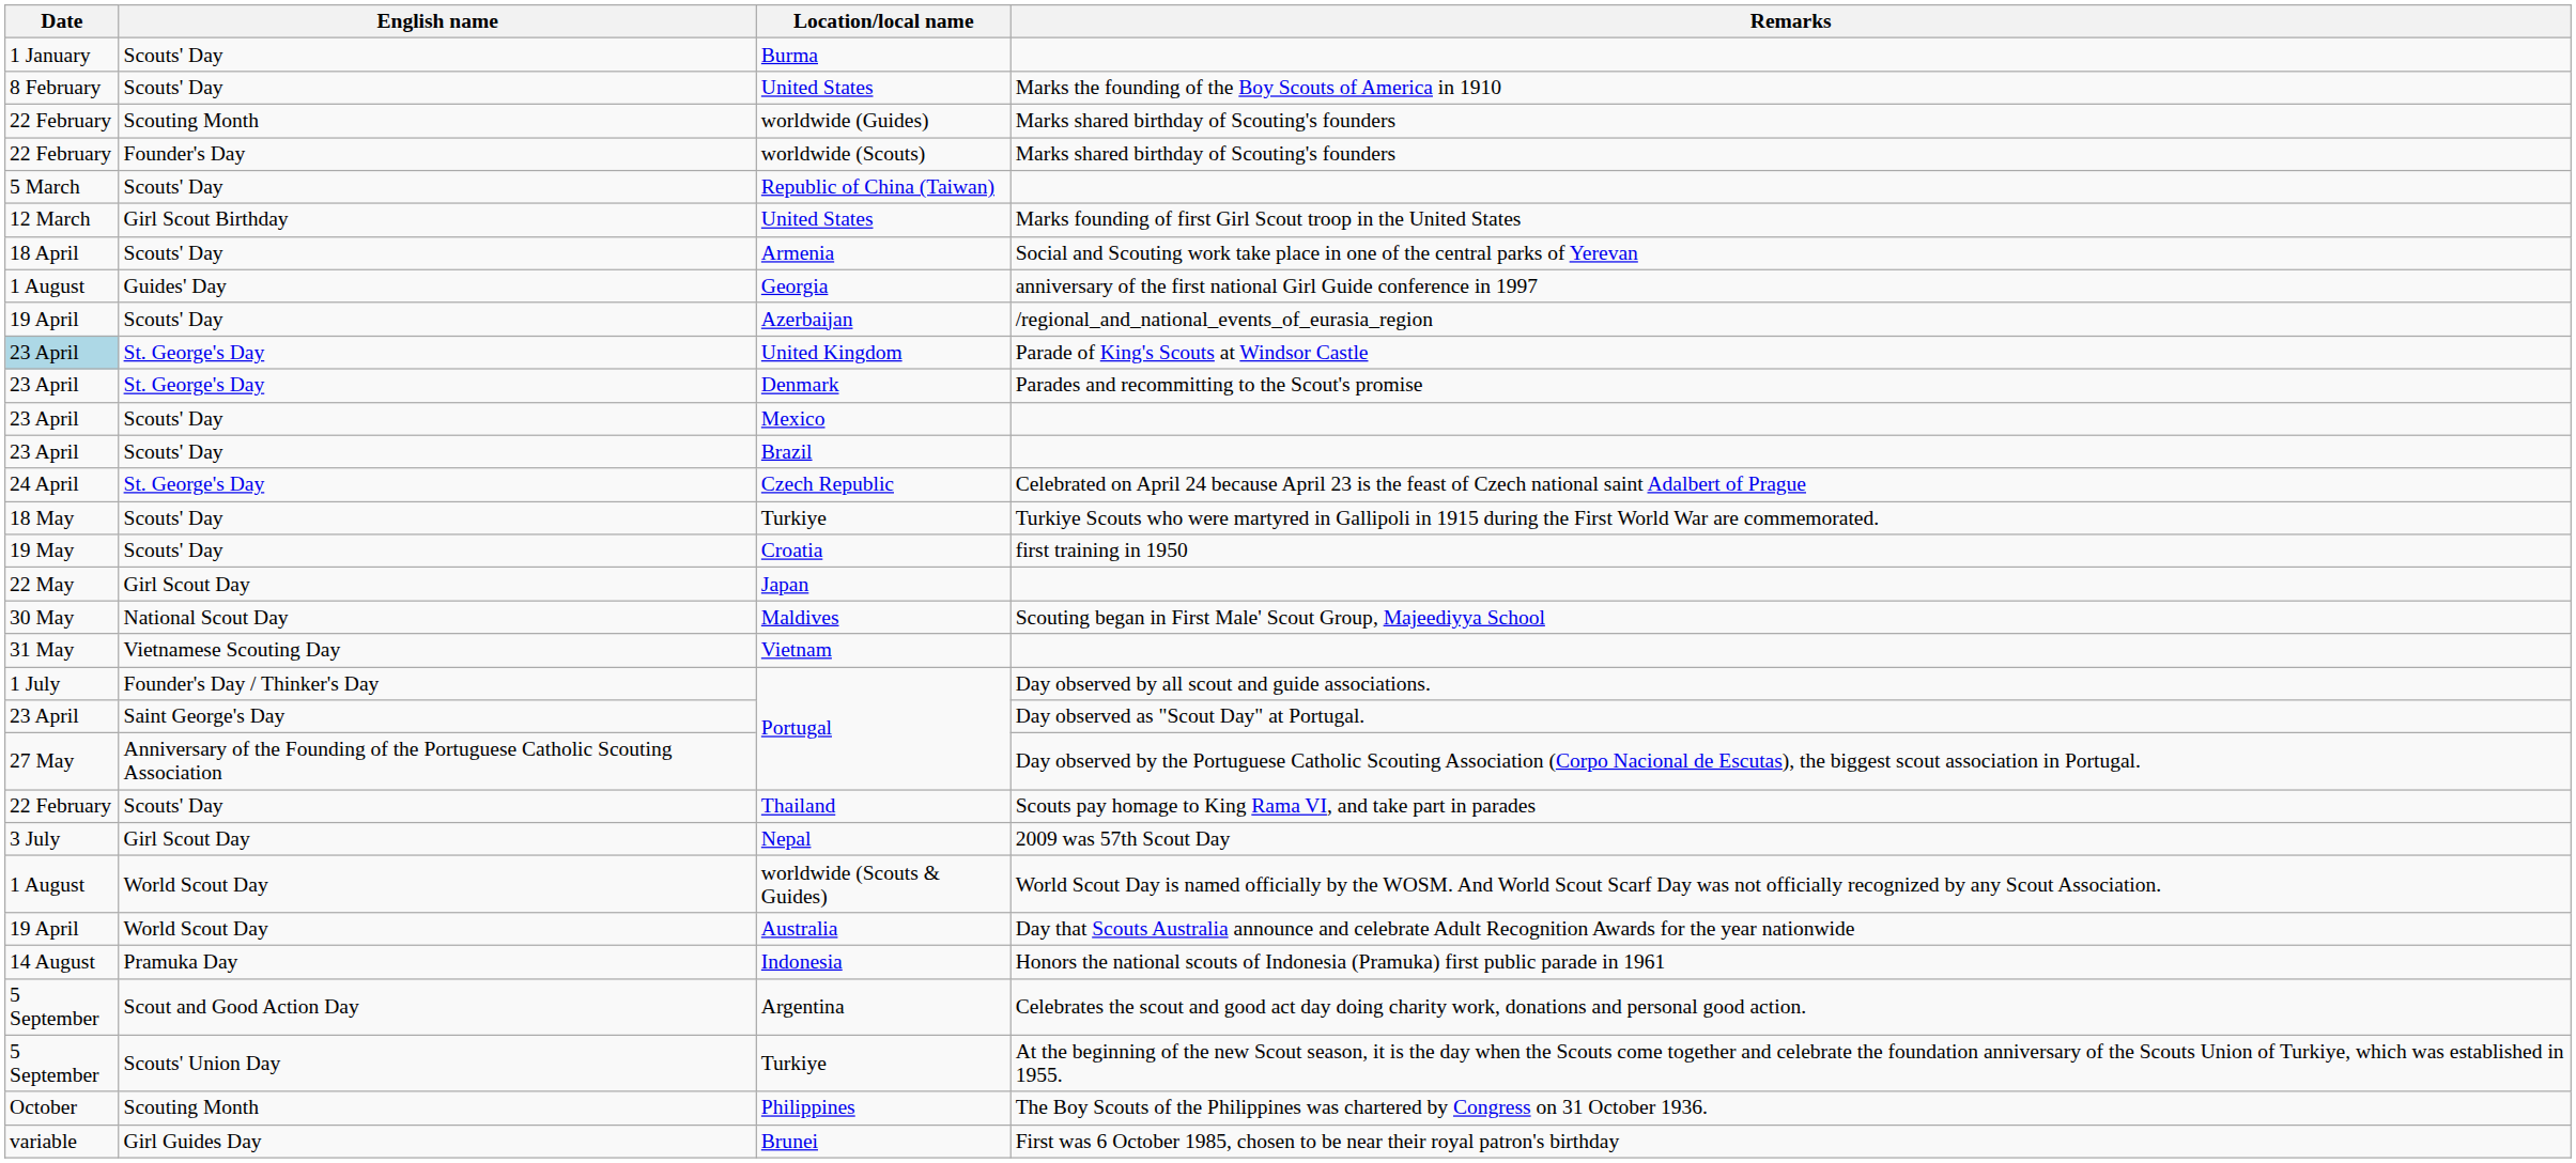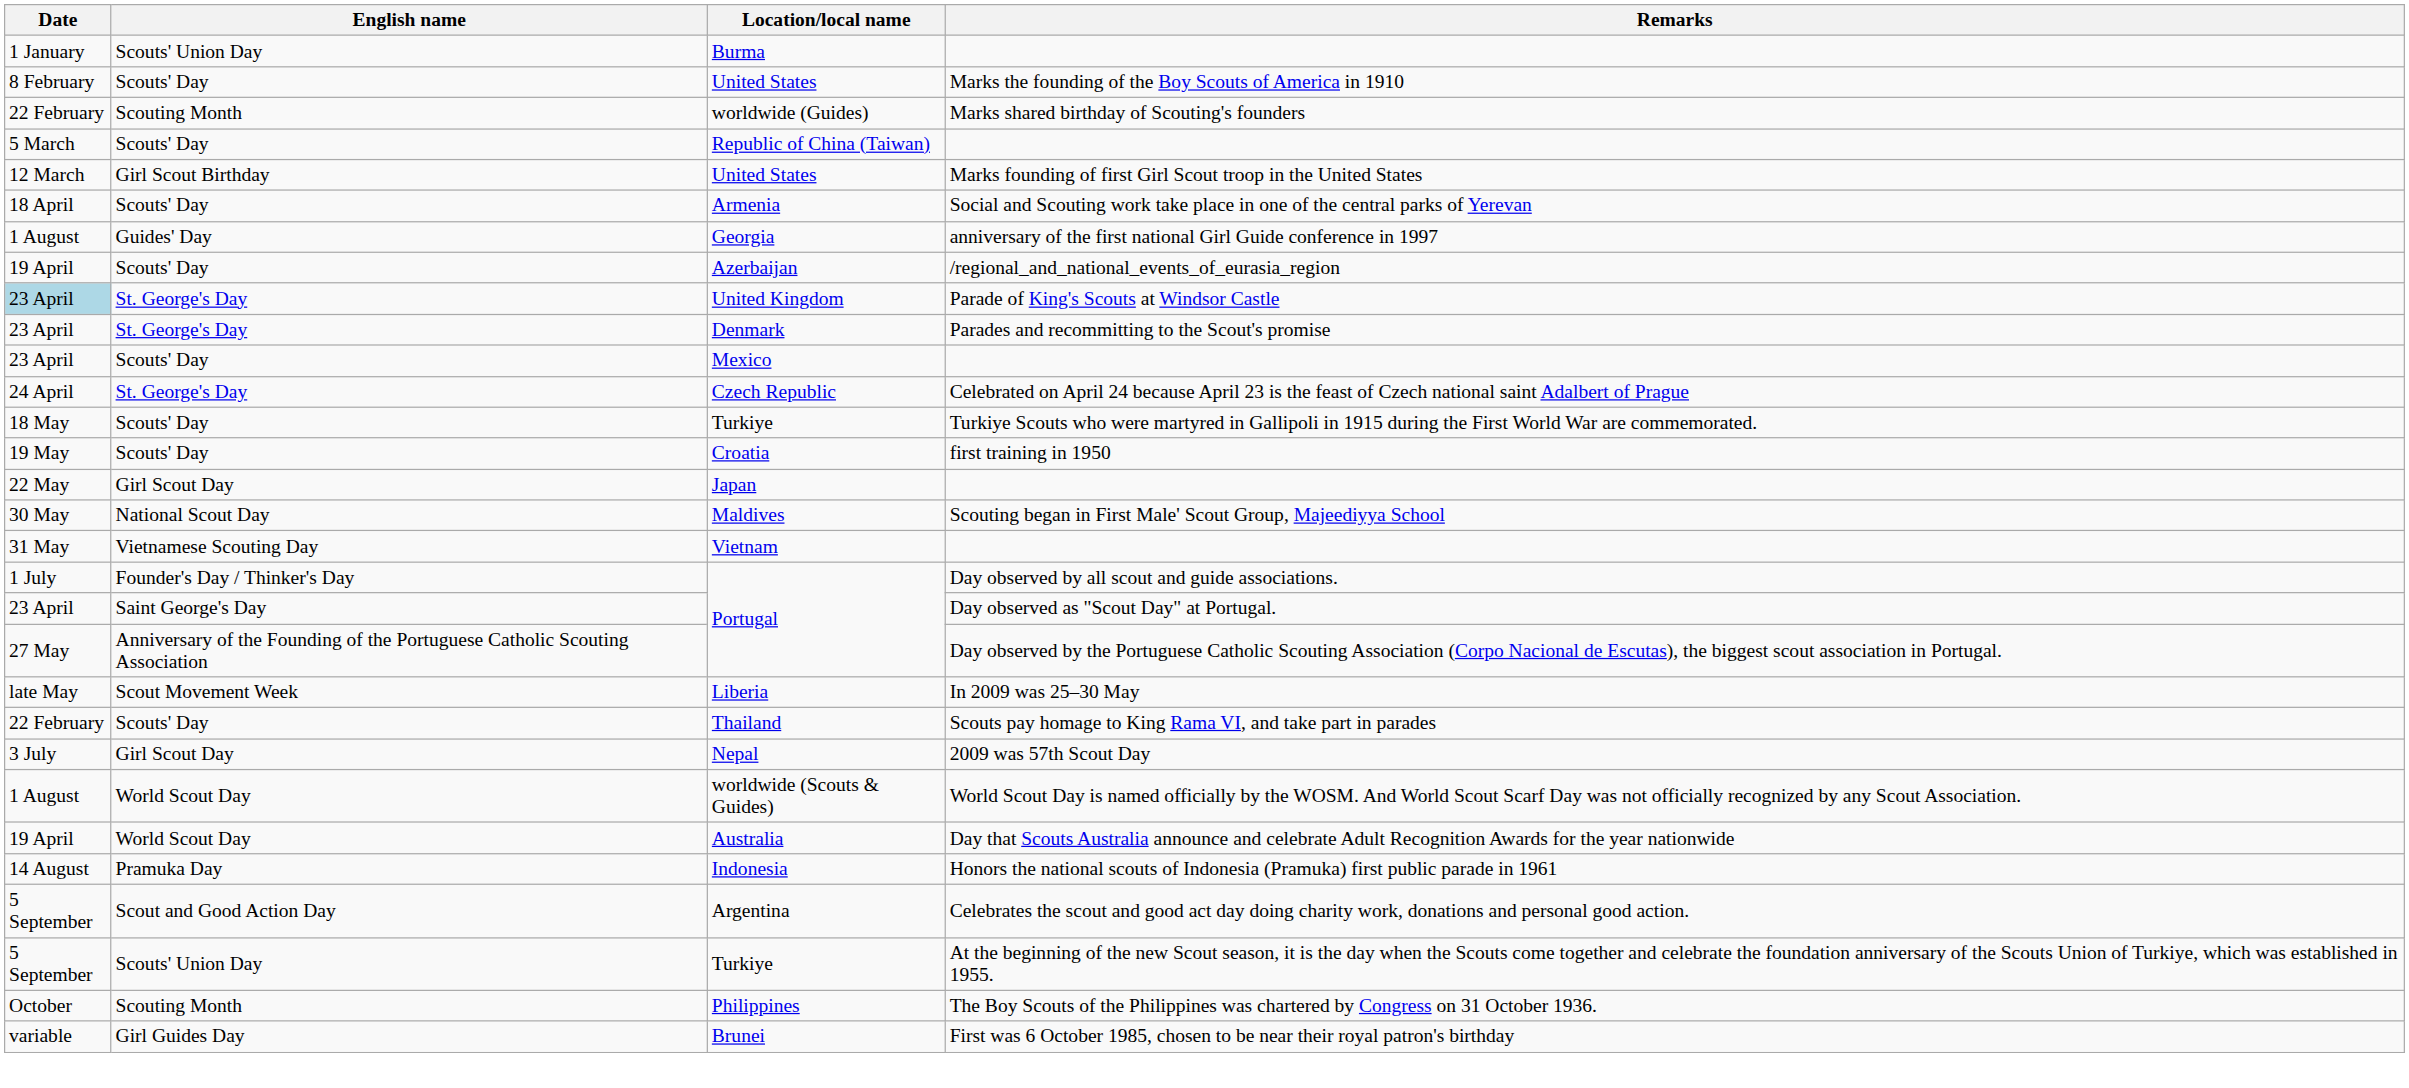Burma | English name: Scouts' Day -> Scouts' Union Day
- row: 22 February | Founder's Day | worldwide (Scouts) | Marks shared birthday of Scouting's founders
- row: 23 April | Scouts' Day | Brazil
+ row: late May | Scout Movement Week | Liberia | In 2009 was 25–30 May
